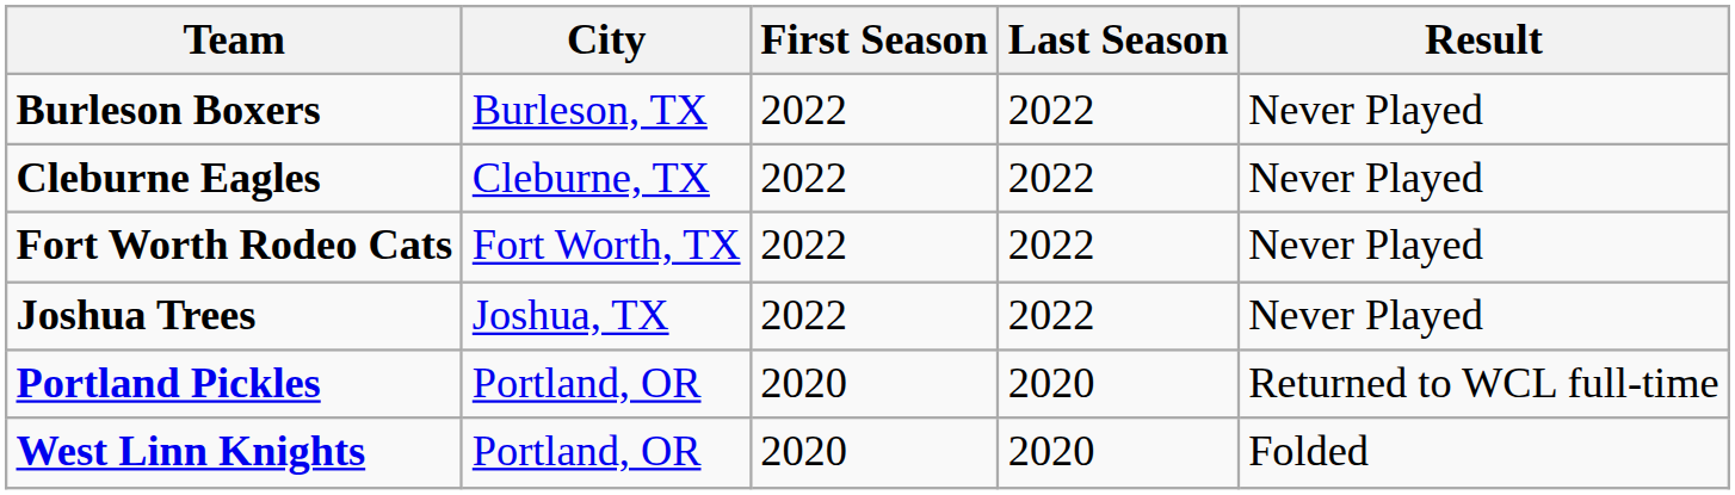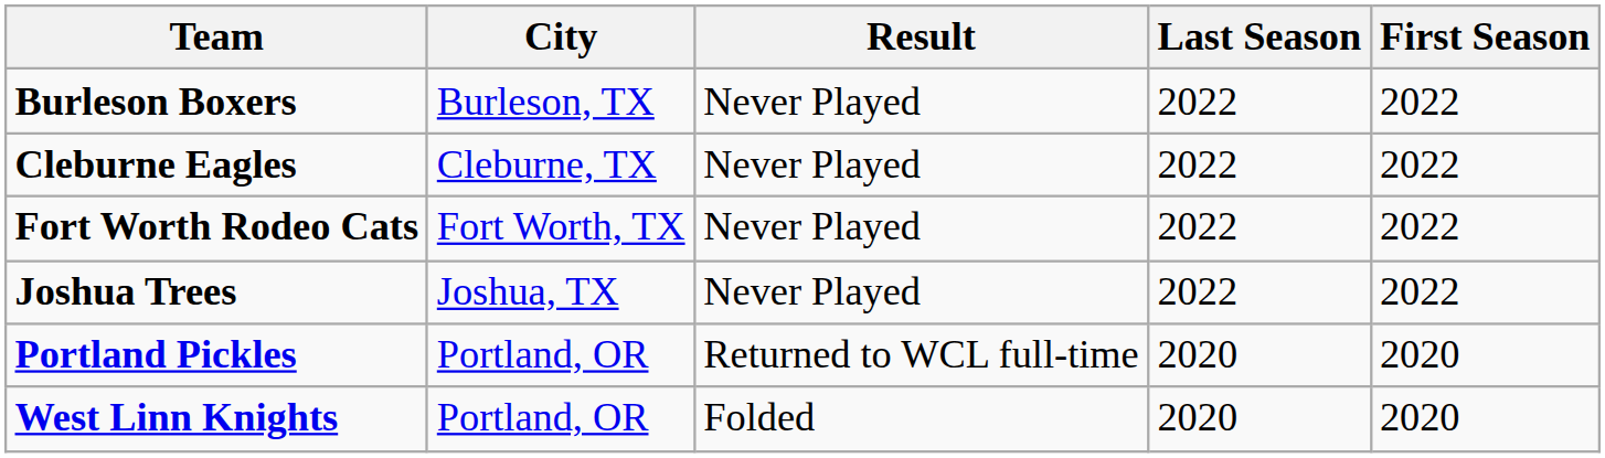columns swapped: First Season <-> Result
